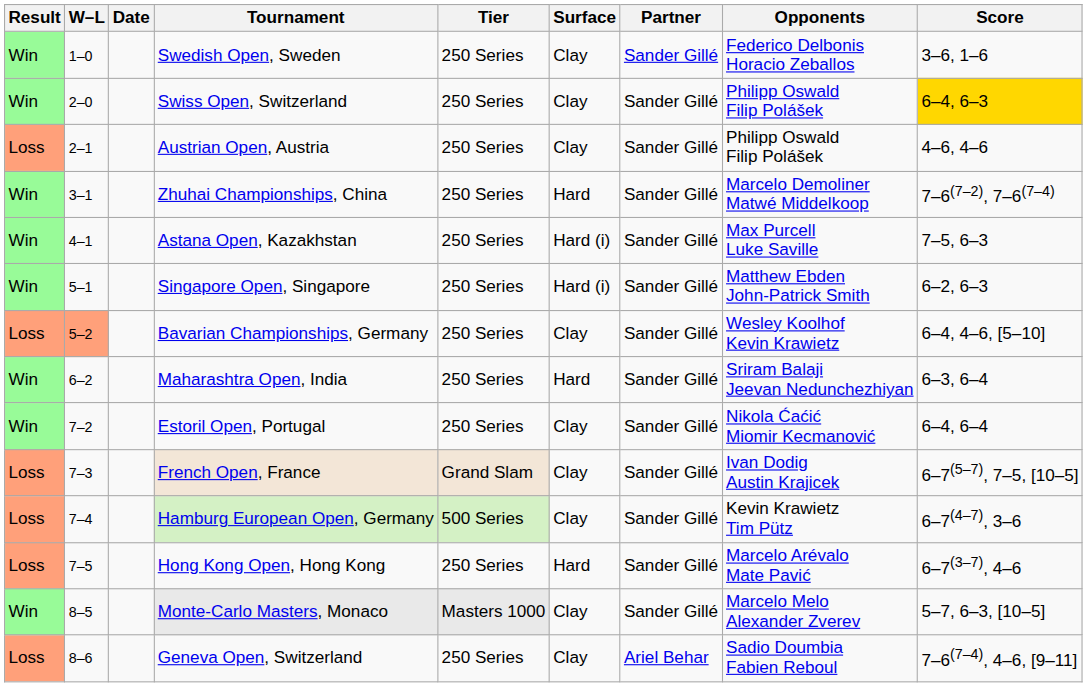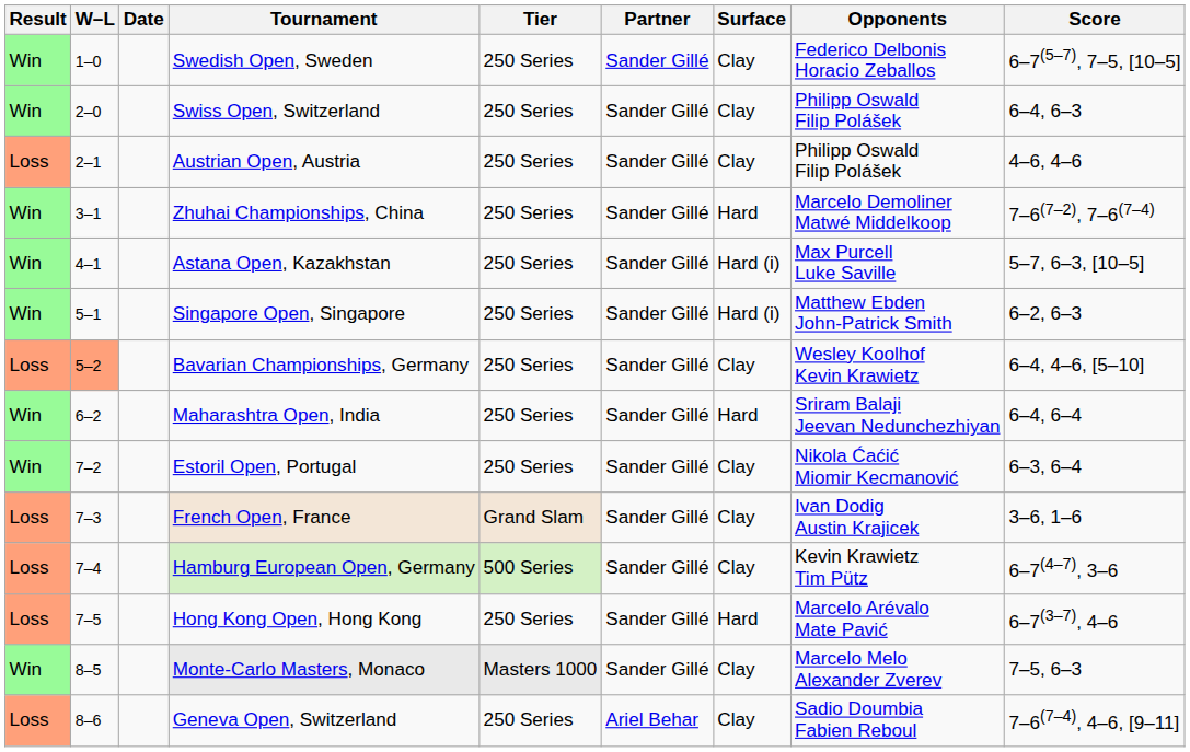columns swapped: Surface <-> Partner
Swedish Open, Sweden | Score: 3–6, 1–6 -> 6–7(5–7), 7–5, [10–5]
Swiss Open, Switzerland | Score: gold background -> no background
Astana Open, Kazakhstan | Score: 7–5, 6–3 -> 5–7, 6–3, [10–5]
Maharashtra Open, India | Score: 6–3, 6–4 -> 6–4, 6–4
Estoril Open, Portugal | Score: 6–4, 6–4 -> 6–3, 6–4
French Open, France | Score: 6–7(5–7), 7–5, [10–5] -> 3–6, 1–6
Monte-Carlo Masters, Monaco | Score: 5–7, 6–3, [10–5] -> 7–5, 6–3
